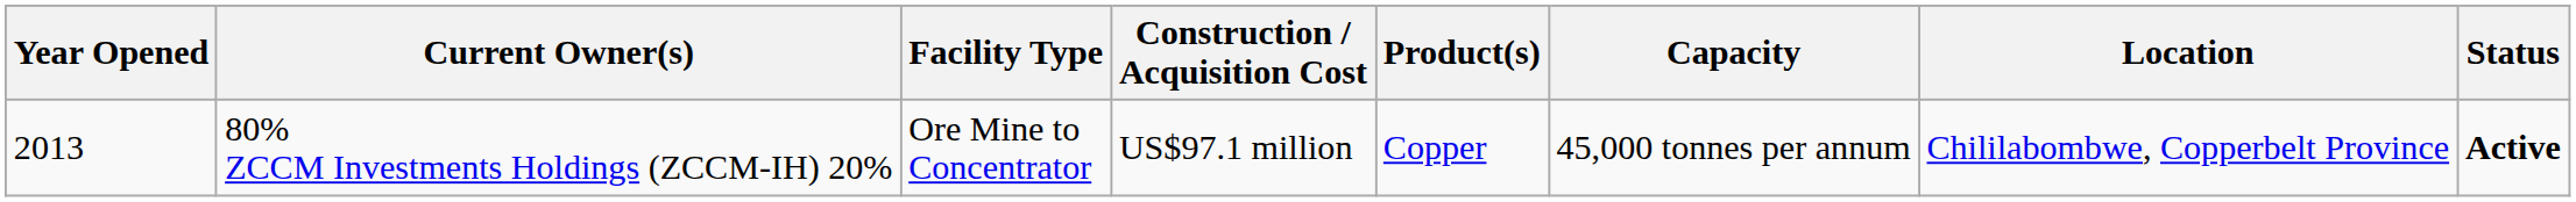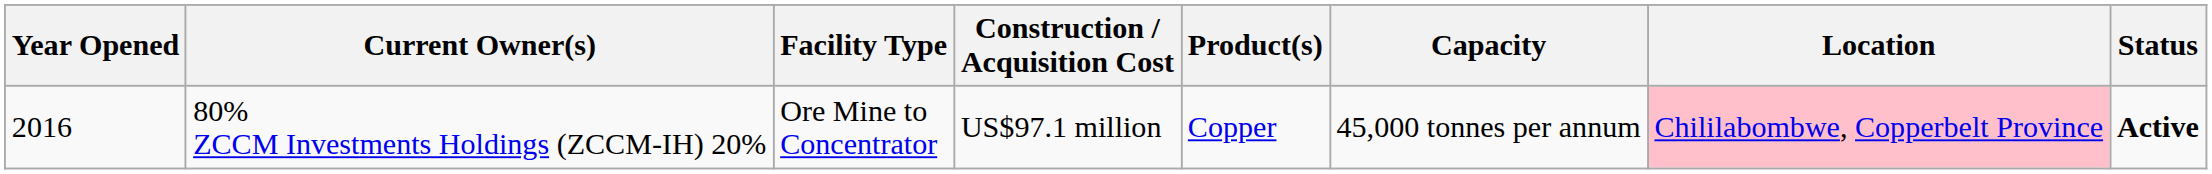80% ZCCM Investments Holdings (ZCCM-IH) 20% | Year Opened: 2013 -> 2016
80% ZCCM Investments Holdings (ZCCM-IH) 20% | Location: no background -> pink background
